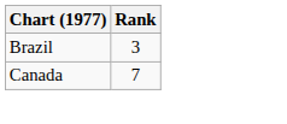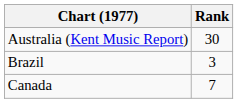+ row: Australia (Kent Music Report) | 30
